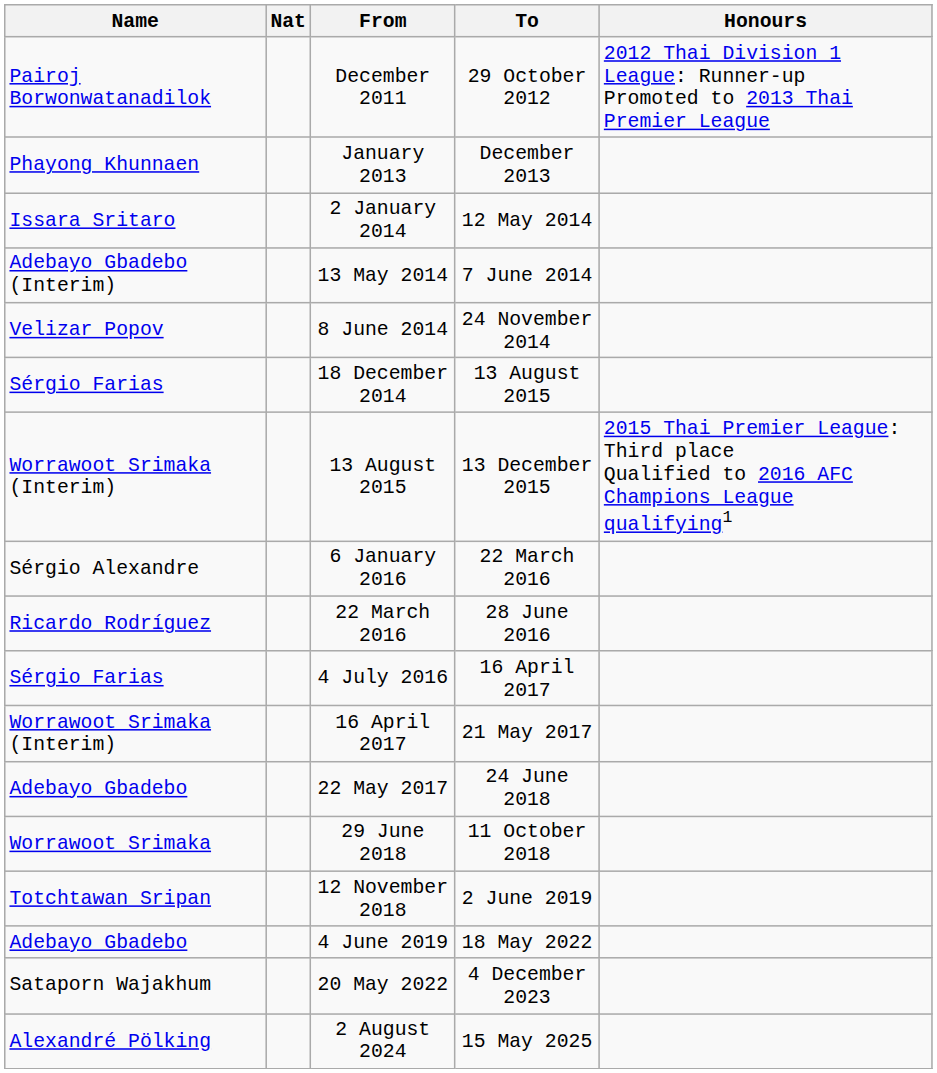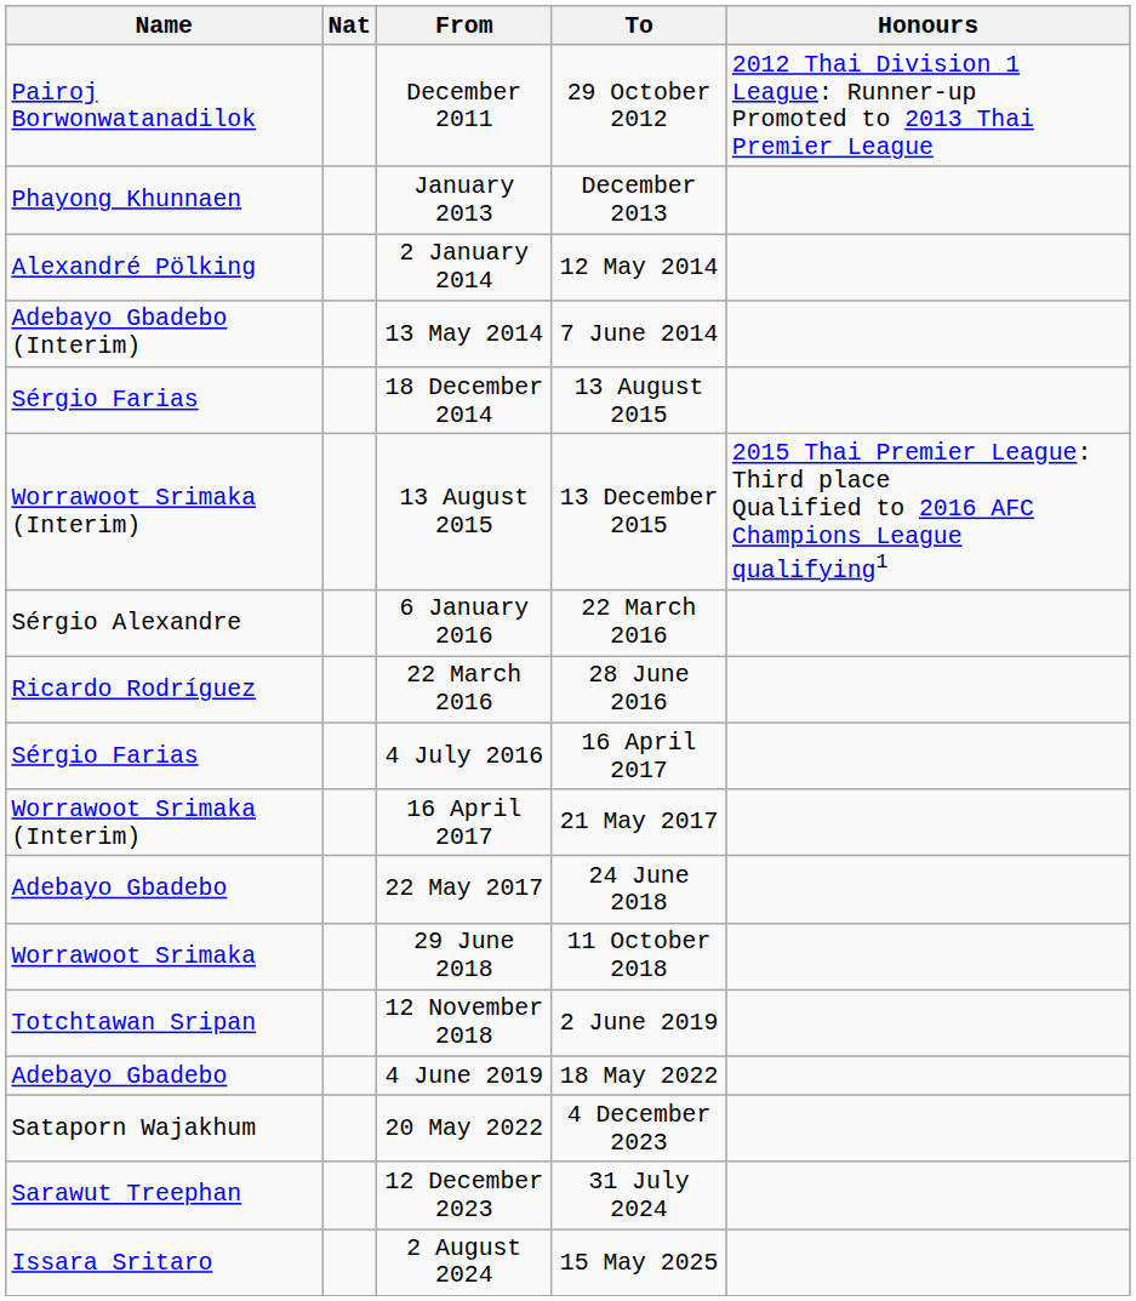2 January 2014 | Name: Issara Sritaro -> Alexandré Pölking
- row: Velizar Popov | 8 June 2014 | 24 November 2014
+ row: Sarawut Treephan | 12 December 2023 | 31 July 2024
2 August 2024 | Name: Alexandré Pölking -> Issara Sritaro
